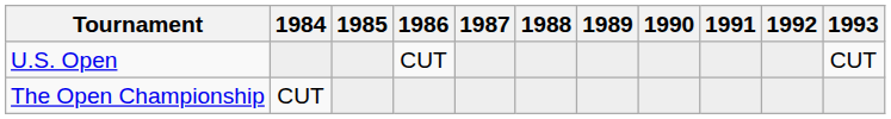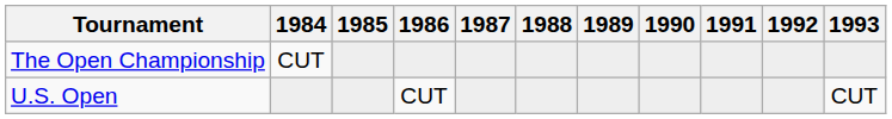rows swapped: U.S. Open <-> The Open Championship
